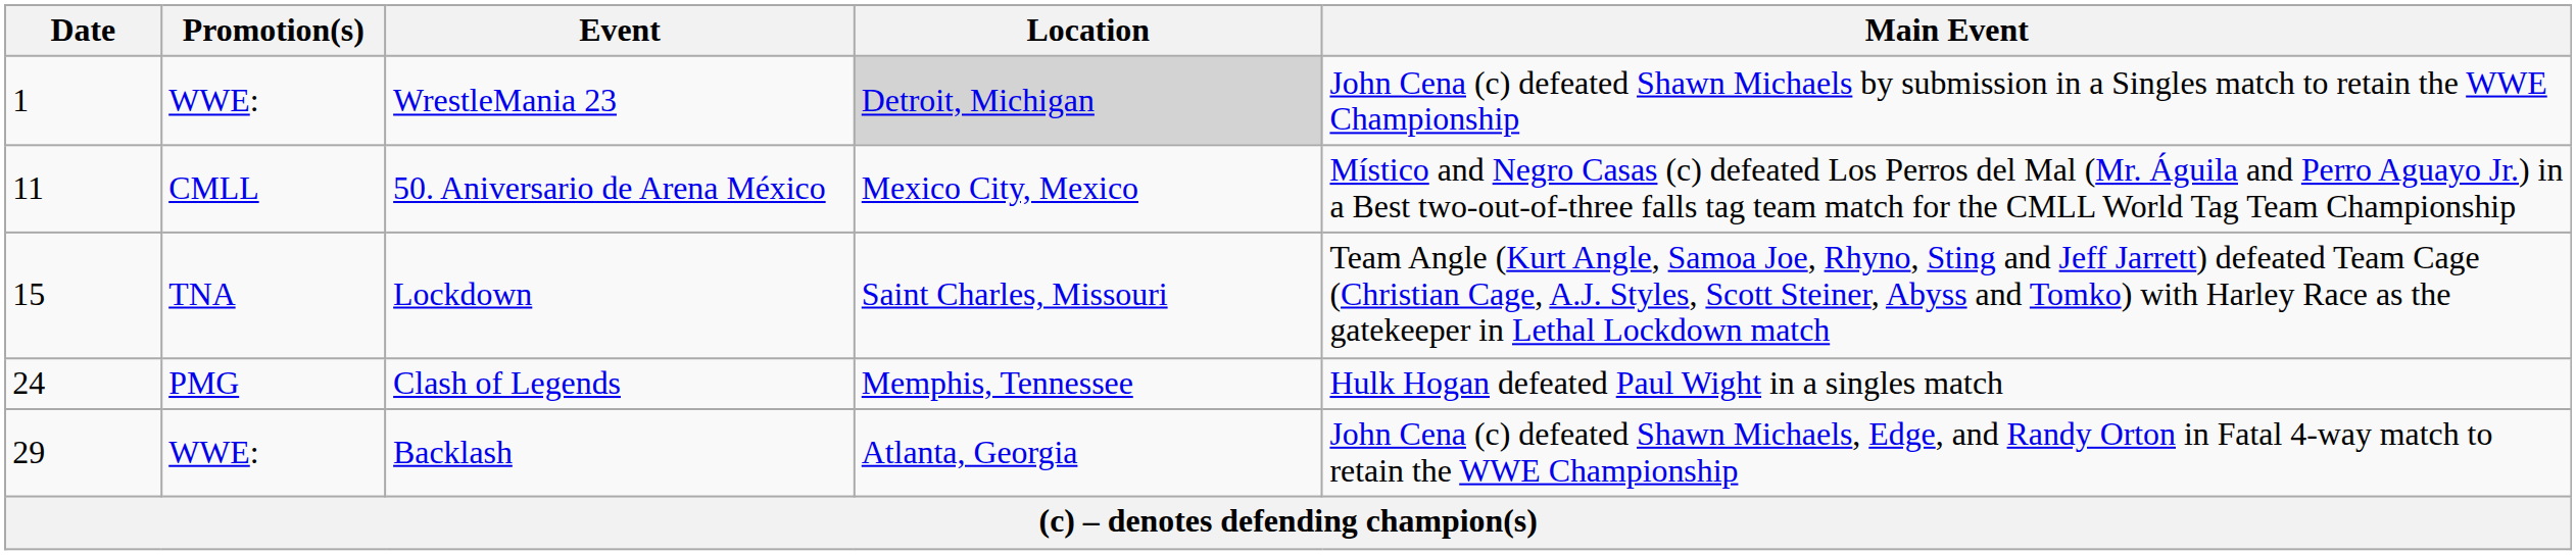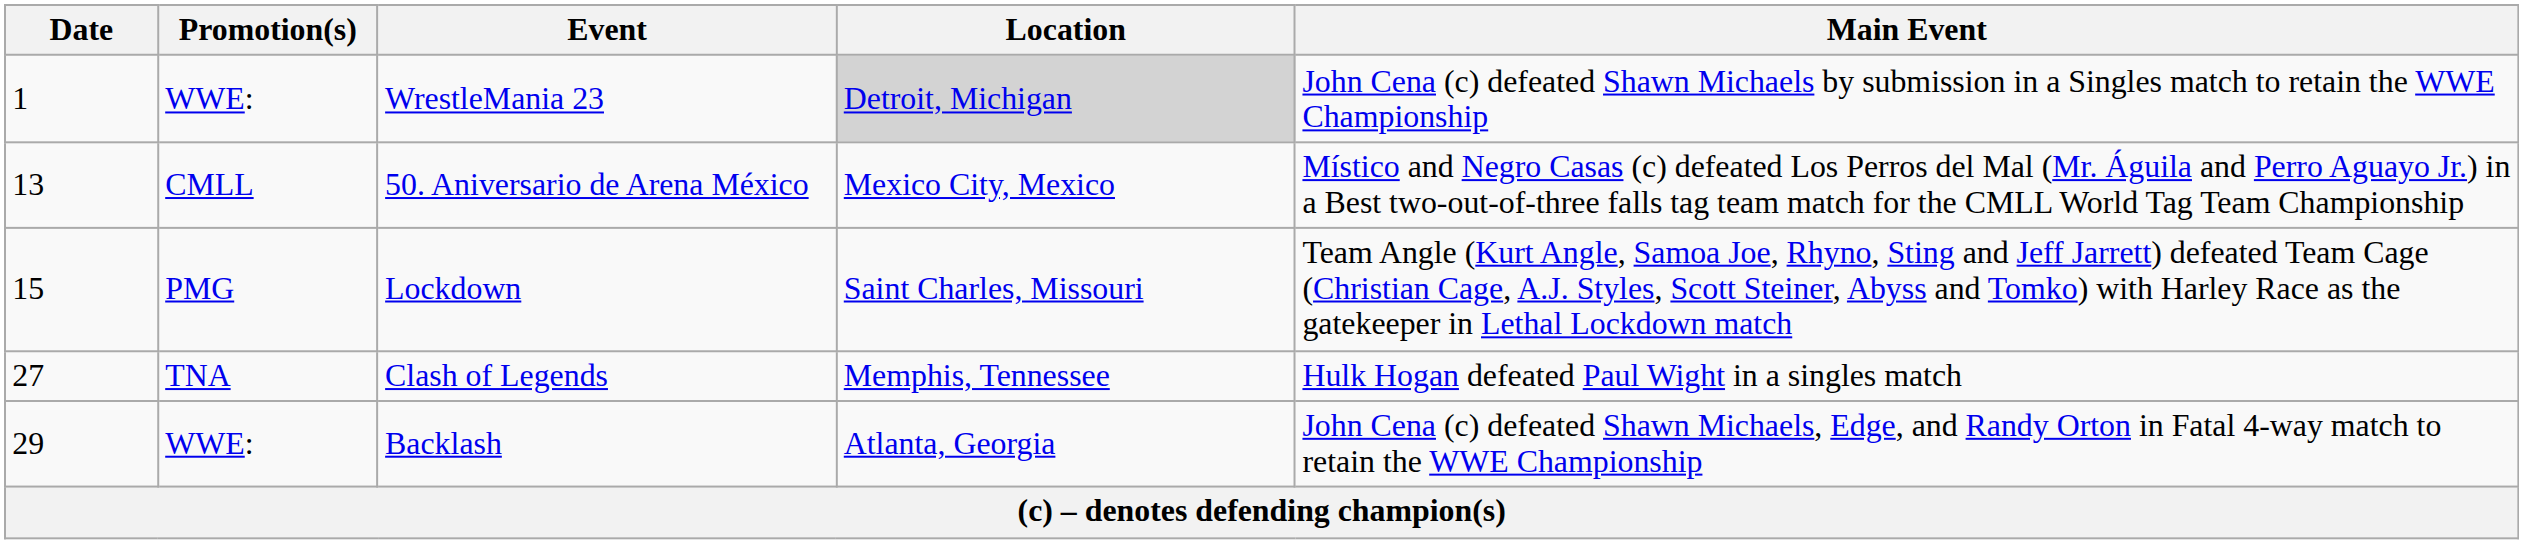50. Aniversario de Arena México | Date: 11 -> 13
Lockdown | Promotion(s): TNA -> PMG
Clash of Legends | Date: 24 -> 27
Clash of Legends | Promotion(s): PMG -> TNA
